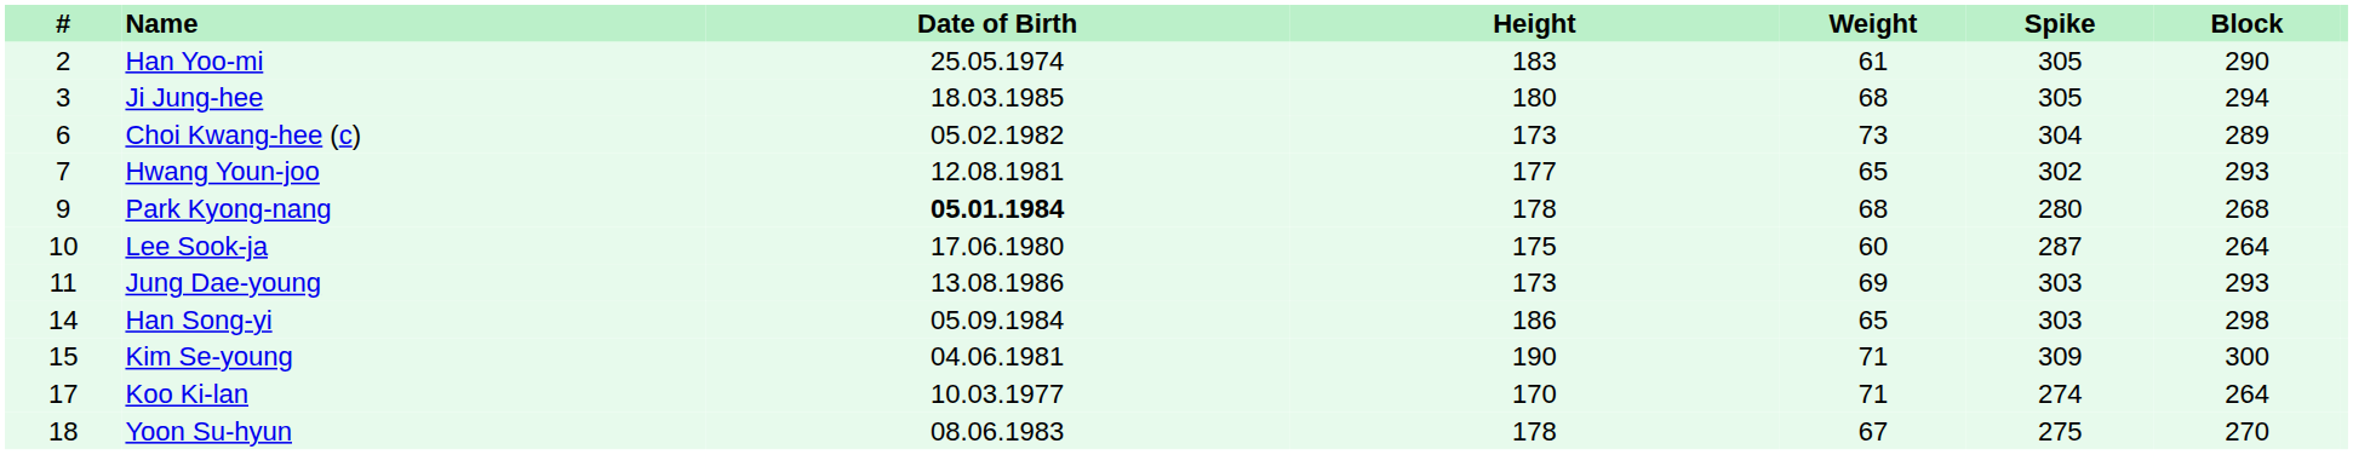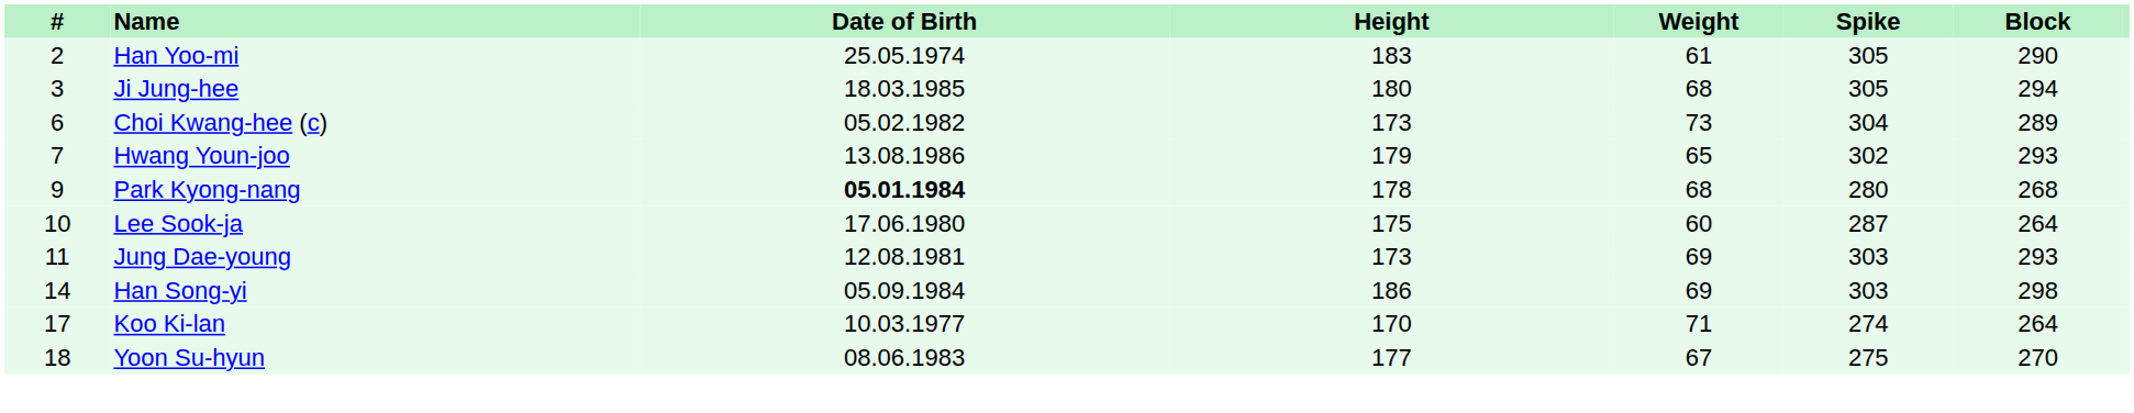Hwang Youn-joo | Date of Birth: 12.08.1981 -> 13.08.1986
Hwang Youn-joo | Height: 177 -> 179
Jung Dae-young | Date of Birth: 13.08.1986 -> 12.08.1981
Han Song-yi | Weight: 65 -> 69
- row: 15 | Kim Se-young | 04.06.1981 | 190 | 71 | 309 | 300
Yoon Su-hyun | Height: 178 -> 177
